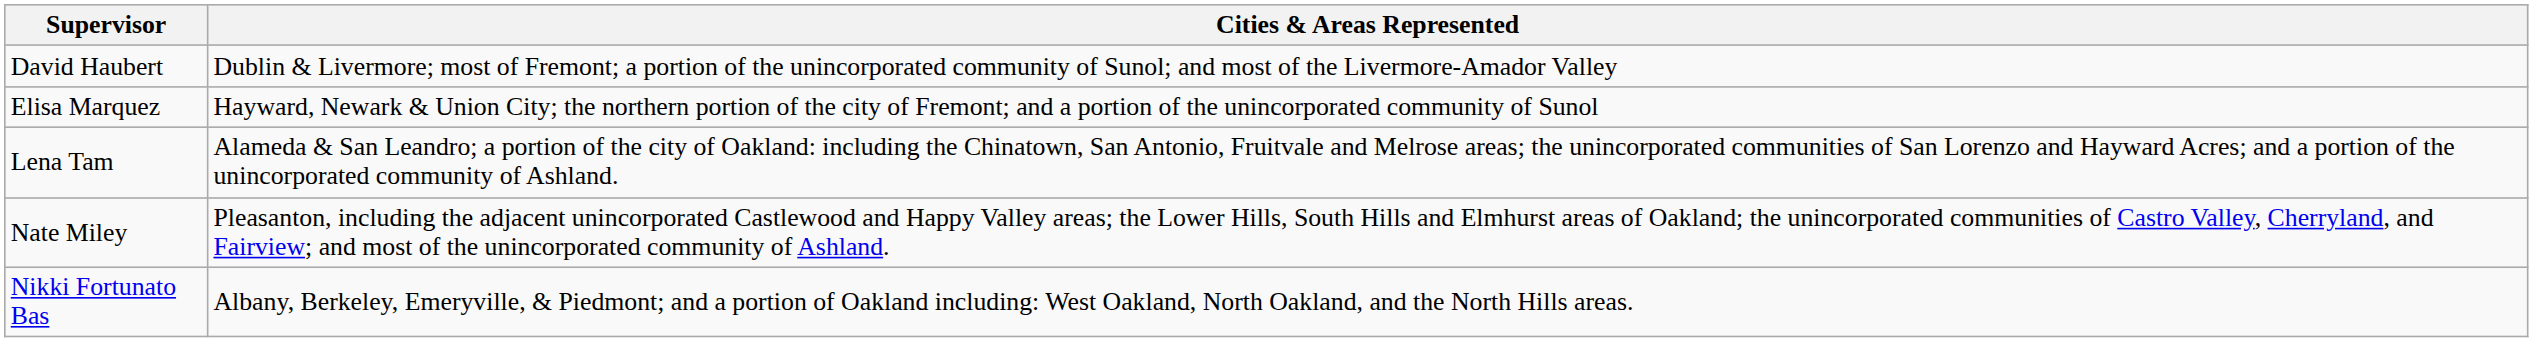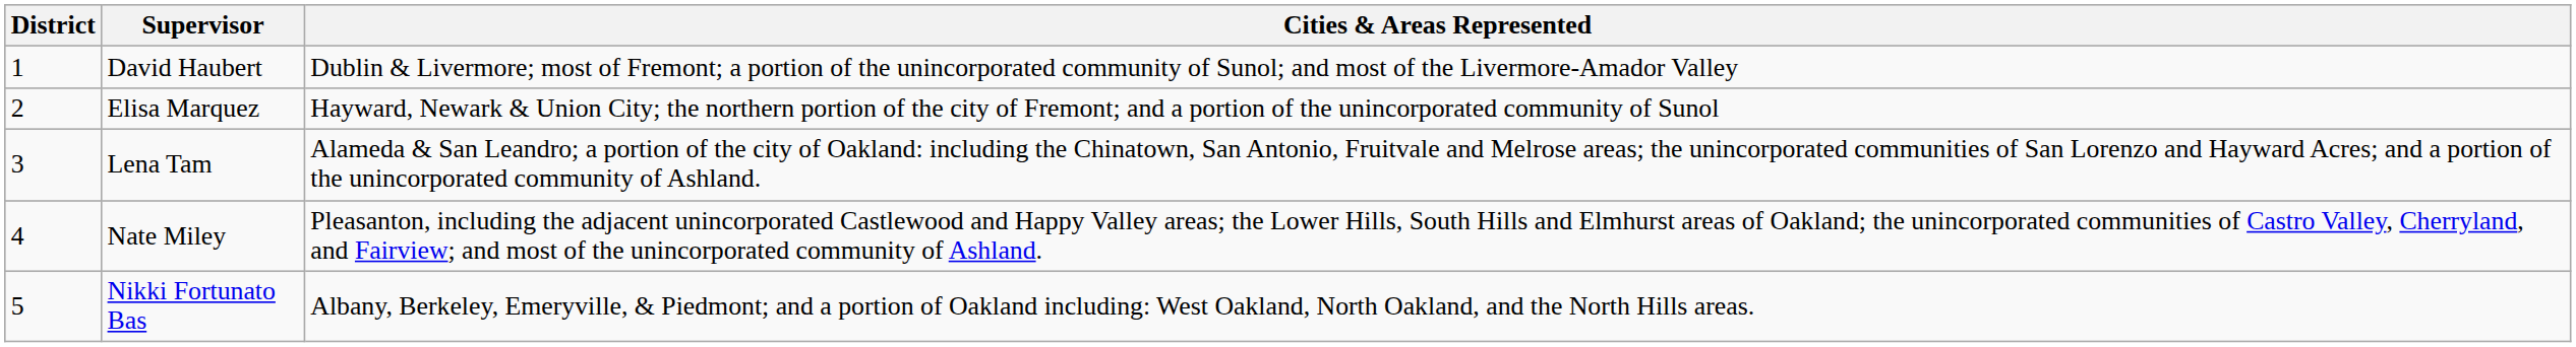+ column: District | 1 | 2 | 3 | 4 | 5
